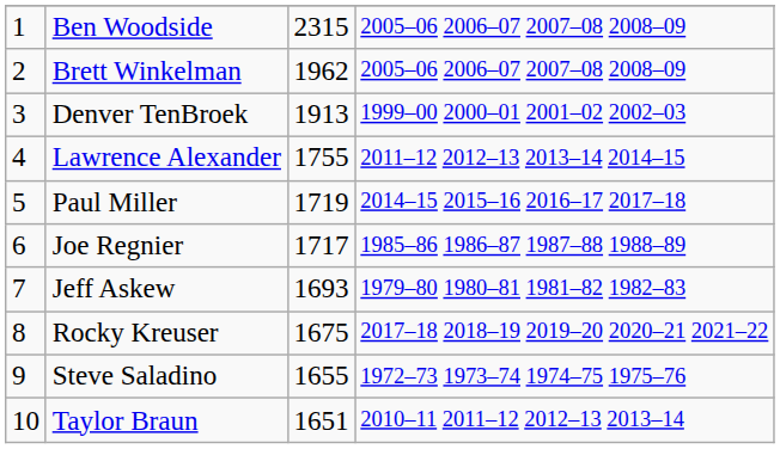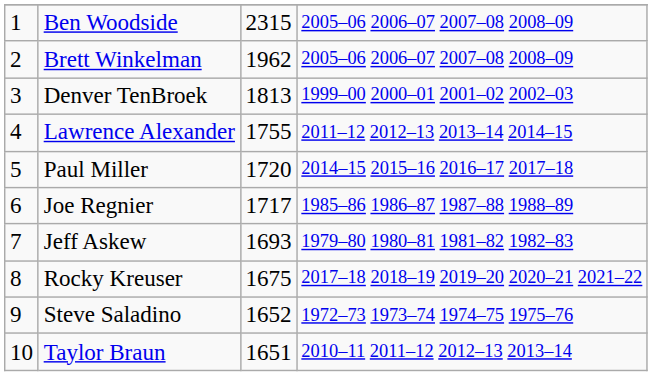Denver TenBroek | column 3: 1913 -> 1813
Paul Miller | column 3: 1719 -> 1720
Steve Saladino | column 3: 1655 -> 1652
